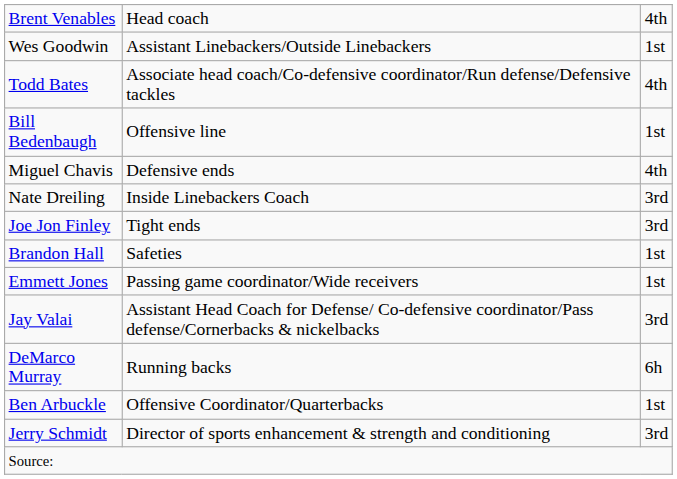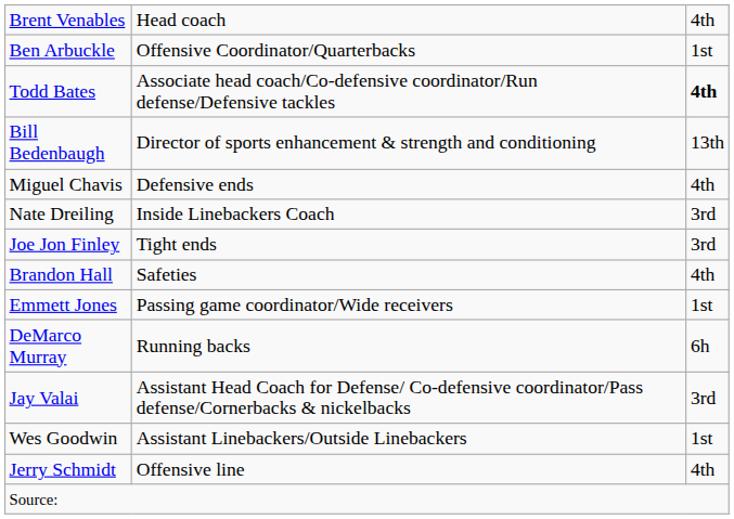rows swapped: Ben Arbuckle <-> Wes Goodwin
Todd Bates | column 3: normal -> bold
Bill Bedenbaugh | column 2: Offensive line -> Director of sports enhancement & strength and conditioning
Bill Bedenbaugh | column 3: 1st -> 13th
Brandon Hall | column 3: 1st -> 4th
rows swapped: DeMarco Murray <-> Jay Valai
Jerry Schmidt | column 2: Director of sports enhancement & strength and conditioning -> Offensive line
Jerry Schmidt | column 3: 3rd -> 4th
